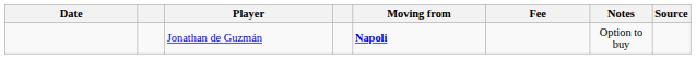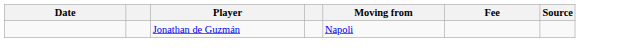- column: Notes | Option to buy
Jonathan de Guzmán | Moving from: bold -> normal
